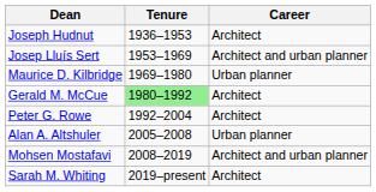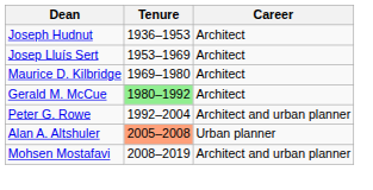Josep Lluís Sert | Career: Architect and urban planner -> Architect
Maurice D. Kilbridge | Career: Urban planner -> Architect
Peter G. Rowe | Career: Architect -> Architect and urban planner
Alan A. Altshuler | Tenure: no background -> lightsalmon background
- row: Sarah M. Whiting | 2019–present | Architect
